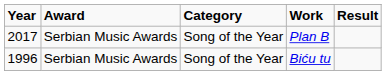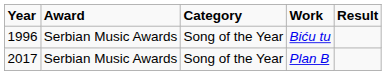rows swapped: Biću tu <-> Plan B
